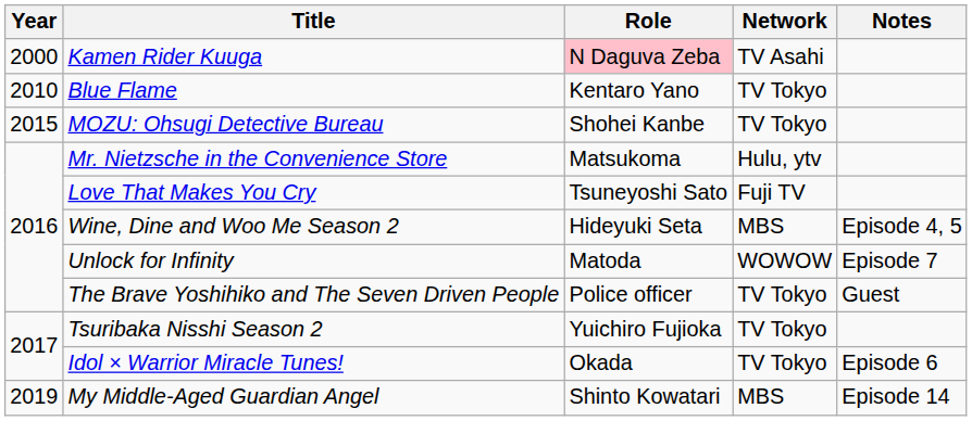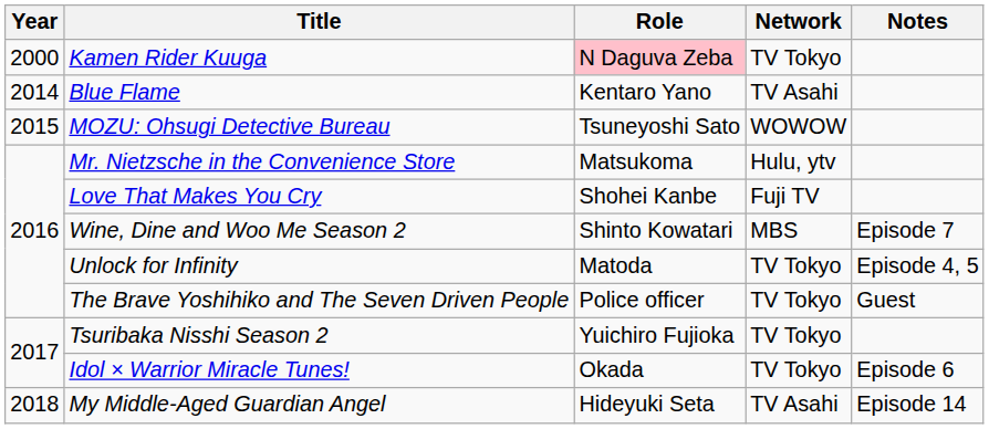Kamen Rider Kuuga | Network: TV Asahi -> TV Tokyo
Blue Flame | Year: 2010 -> 2014
Blue Flame | Network: TV Tokyo -> TV Asahi
MOZU: Ohsugi Detective Bureau | Role: Shohei Kanbe -> Tsuneyoshi Sato
MOZU: Ohsugi Detective Bureau | Network: TV Tokyo -> WOWOW
Love That Makes You Cry | Role: Tsuneyoshi Sato -> Shohei Kanbe
Wine, Dine and Woo Me Season 2 | Role: Hideyuki Seta -> Shinto Kowatari
Wine, Dine and Woo Me Season 2 | Notes: Episode 4, 5 -> Episode 7
Unlock for Infinity | Network: WOWOW -> TV Tokyo
Unlock for Infinity | Notes: Episode 7 -> Episode 4, 5
My Middle-Aged Guardian Angel | Year: 2019 -> 2018
My Middle-Aged Guardian Angel | Role: Shinto Kowatari -> Hideyuki Seta
My Middle-Aged Guardian Angel | Network: MBS -> TV Asahi
